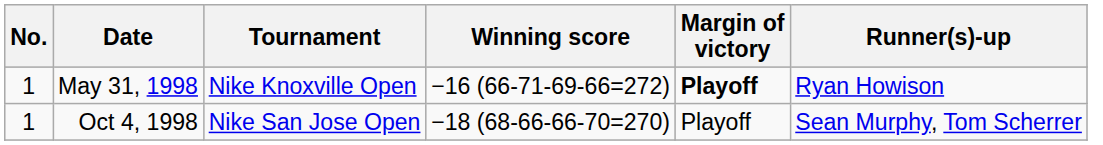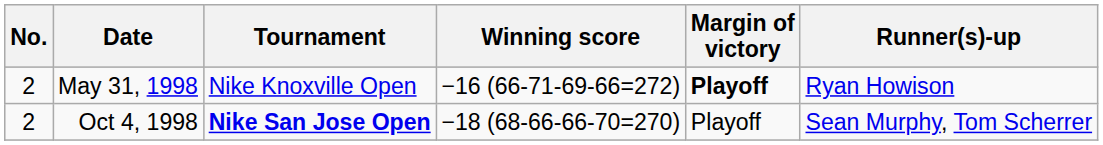May 31, 1998 | No.: 1 -> 2
Oct 4, 1998 | No.: 1 -> 2
Oct 4, 1998 | Tournament: normal -> bold
